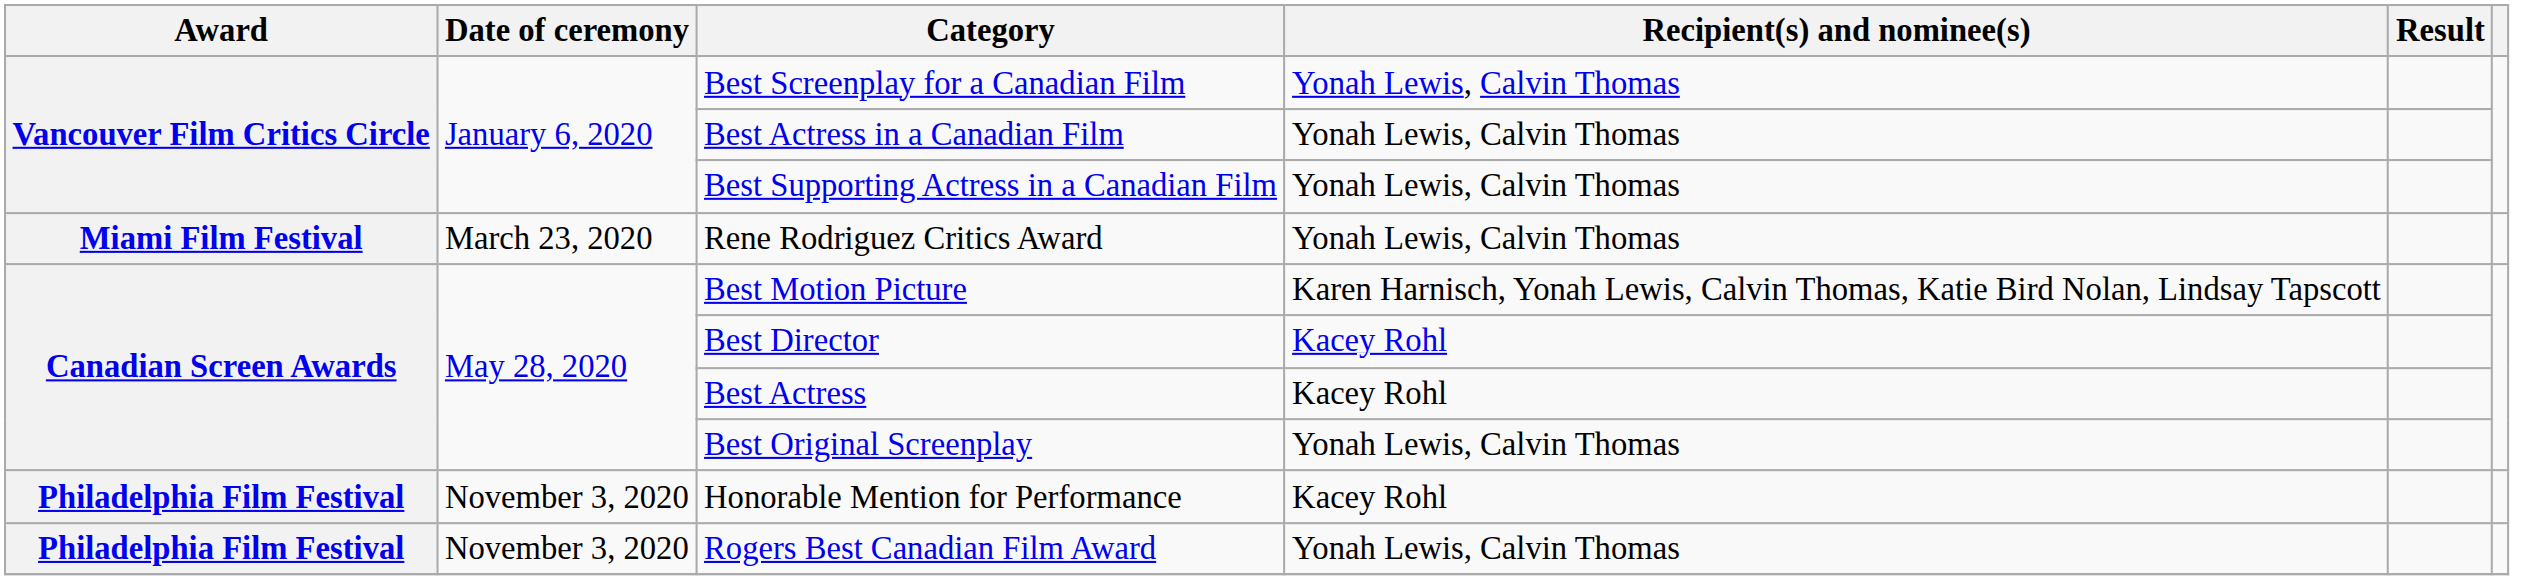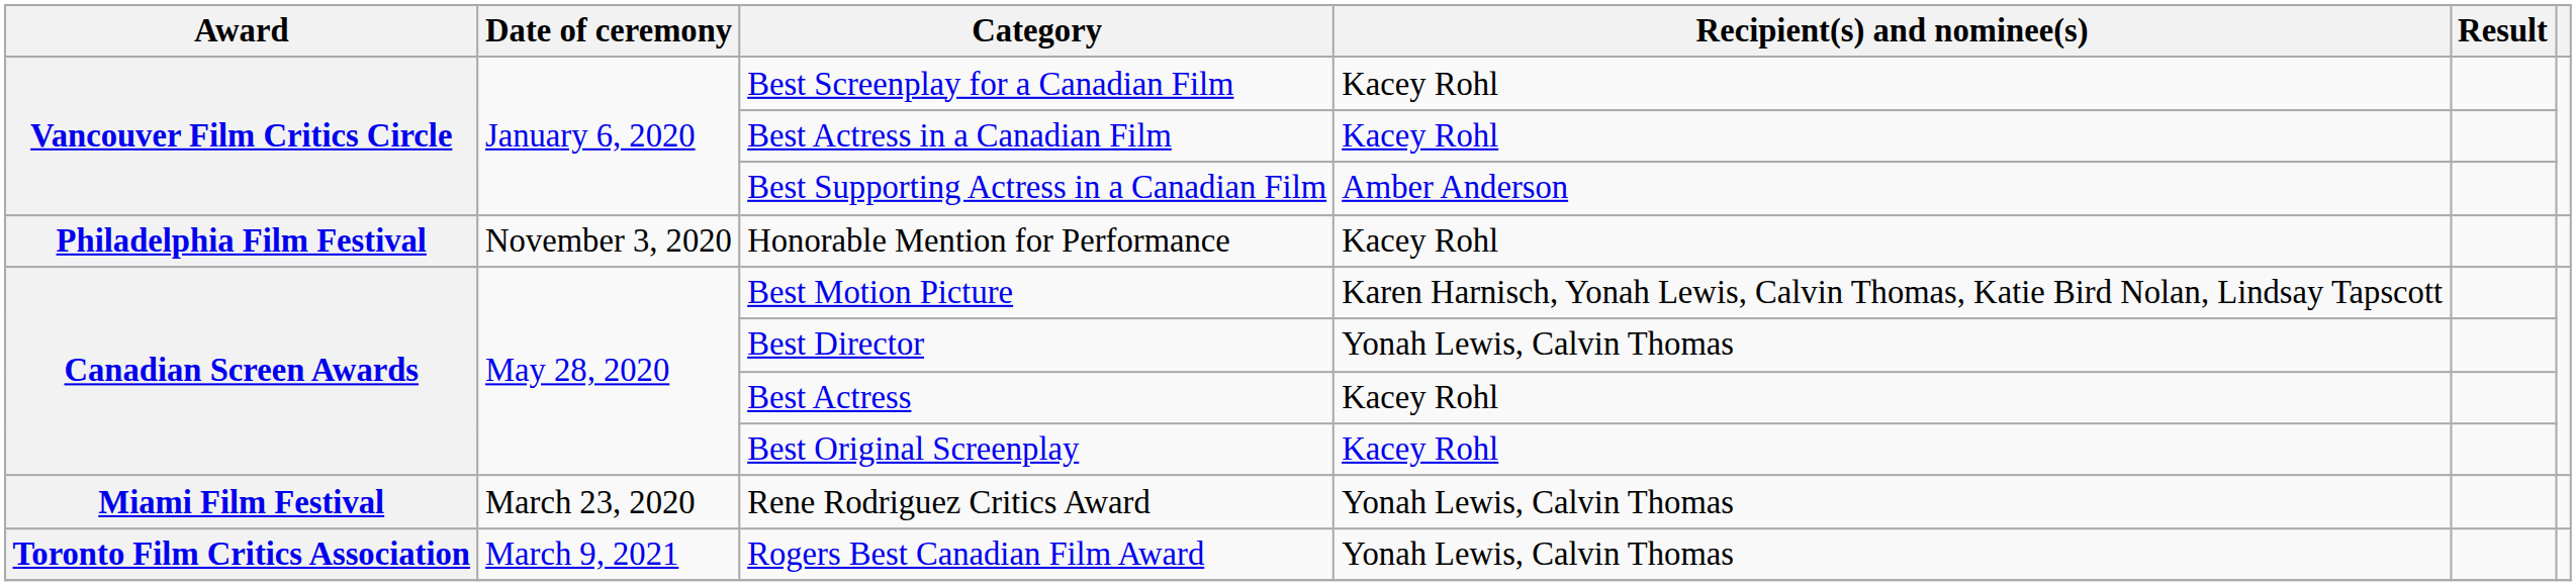Best Screenplay for a Canadian Film | Recipient(s) and nominee(s): Yonah Lewis, Calvin Thomas -> Kacey Rohl
Best Actress in a Canadian Film | Recipient(s) and nominee(s): Yonah Lewis, Calvin Thomas -> Kacey Rohl
Best Supporting Actress in a Canadian Film | Recipient(s) and nominee(s): Yonah Lewis, Calvin Thomas -> Amber Anderson
rows swapped: Rene Rodriguez Critics Award <-> Honorable Mention for Performance
Best Director | Recipient(s) and nominee(s): Kacey Rohl -> Yonah Lewis, Calvin Thomas
Best Original Screenplay | Recipient(s) and nominee(s): Yonah Lewis, Calvin Thomas -> Kacey Rohl
Rogers Best Canadian Film Award | Award: Philadelphia Film Festival -> Toronto Film Critics Association
Rogers Best Canadian Film Award | Date of ceremony: November 3, 2020 -> March 9, 2021
